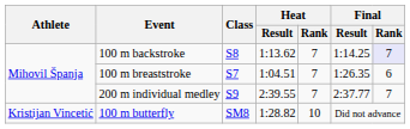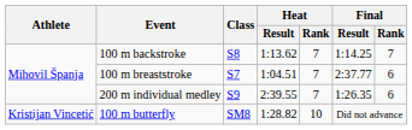100 m backstroke | Final / Rank: lavender background -> no background
100 m breaststroke | Final / Result: 1:26.35 -> 2:37.77
200 m individual medley | Final / Result: 2:37.77 -> 1:26.35
200 m individual medley | Final / Rank: 7 -> 6
